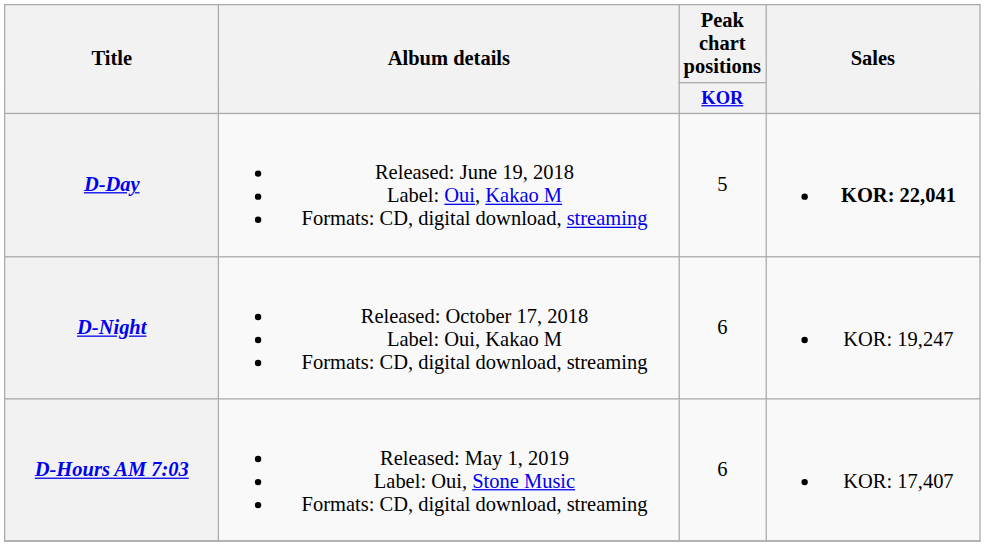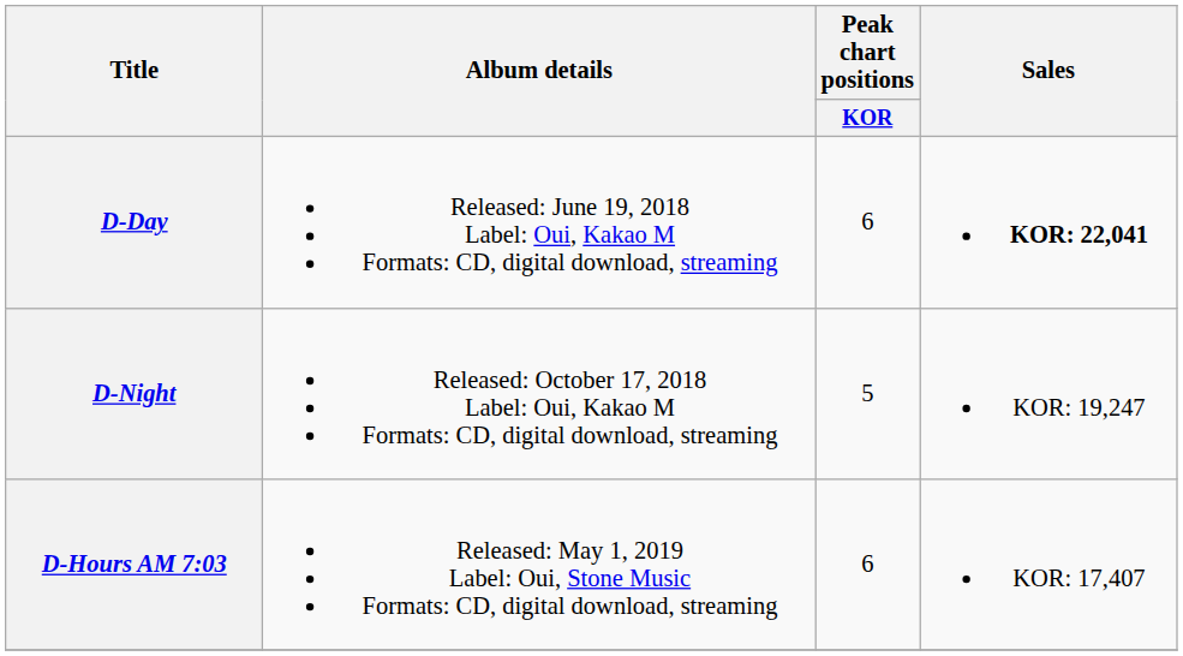D-Day | Peak chart positions / KOR: 5 -> 6
D-Night | Peak chart positions / KOR: 6 -> 5
